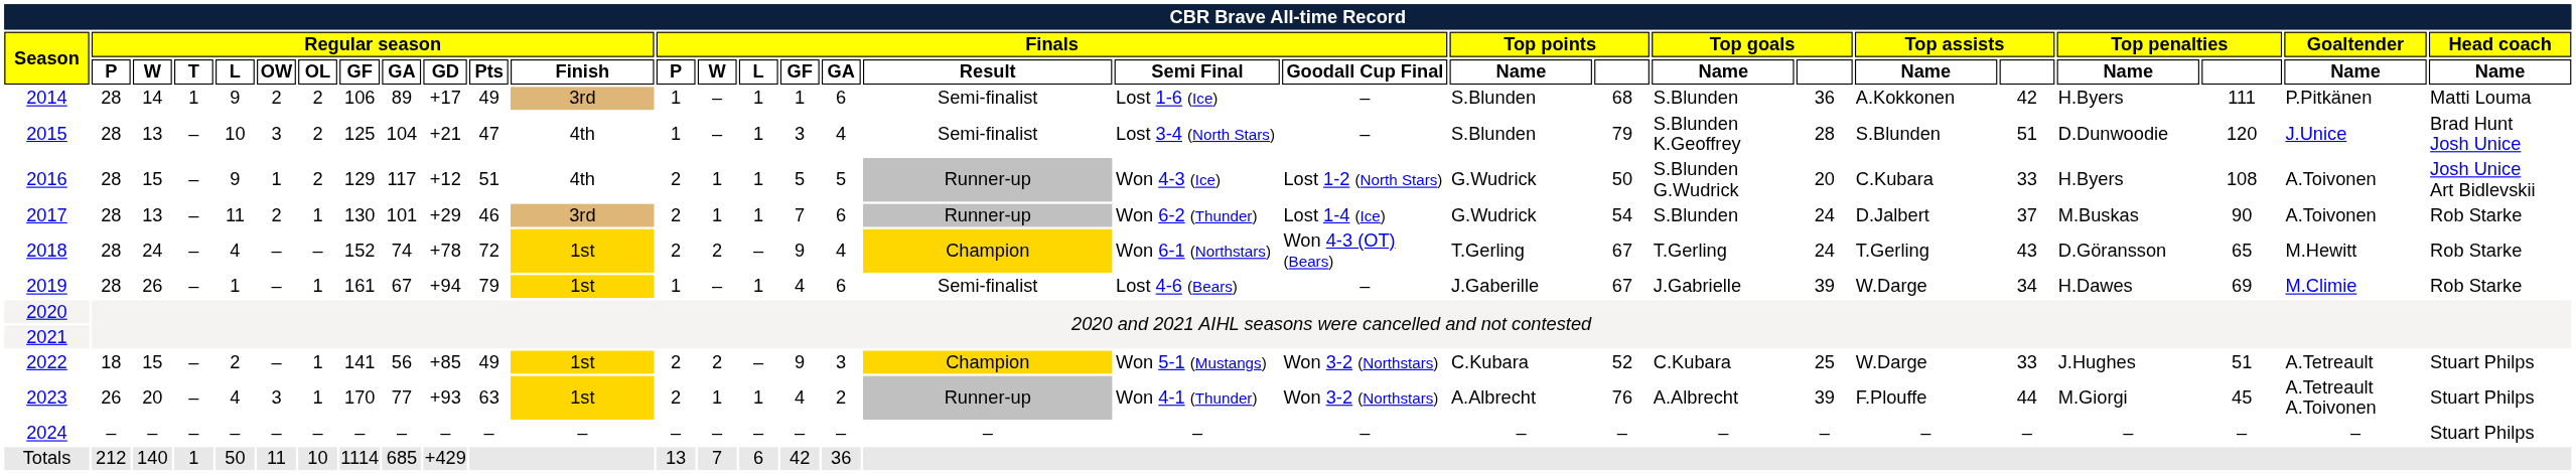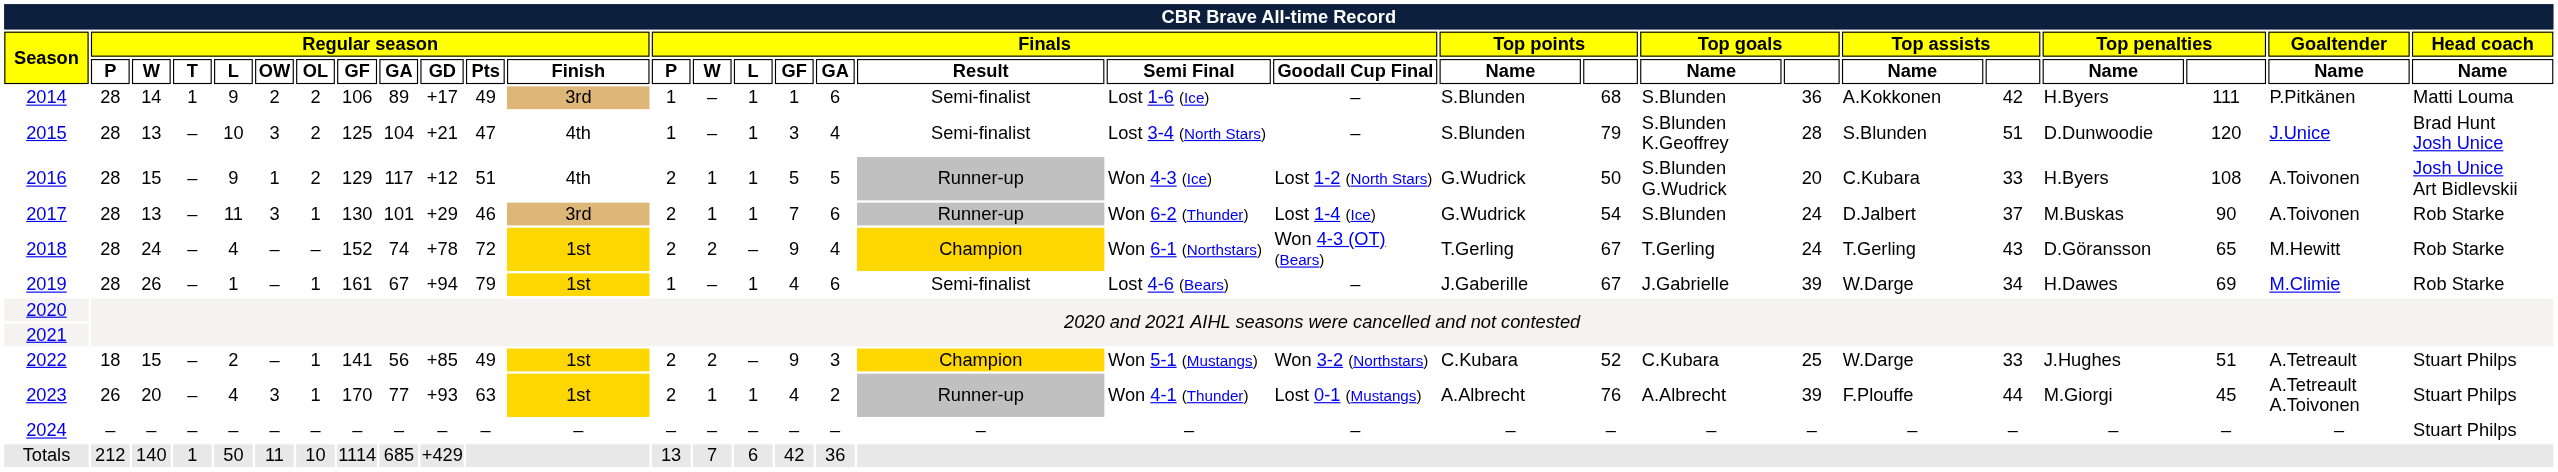2017 | Regular season / OW: 2 -> 3
2023 | Finals / Goodall Cup Final: Won 3-2 (Northstars) -> Lost 0-1 (Mustangs)
